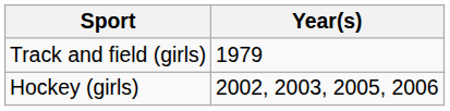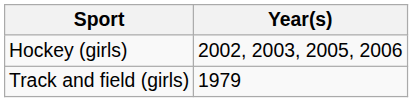rows swapped: Hockey (girls) <-> Track and field (girls)
